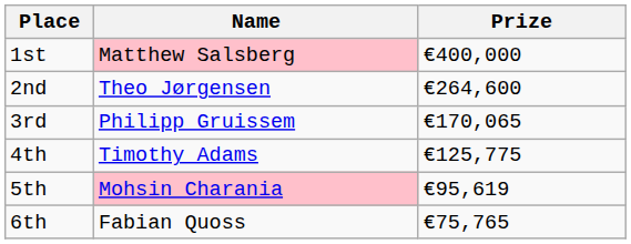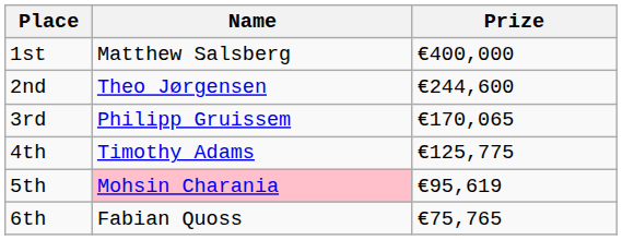1st | Name: pink background -> no background
2nd | Prize: €264,600 -> €244,600
